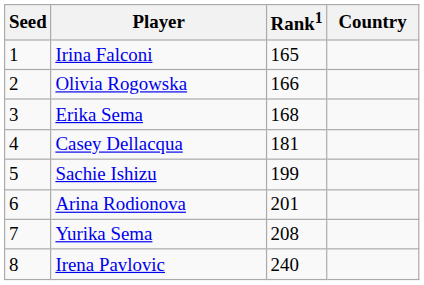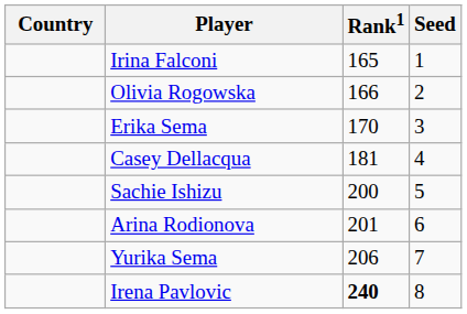columns swapped: Country <-> Seed
Erika Sema | Rank1: 168 -> 170
Sachie Ishizu | Rank1: 199 -> 200
Yurika Sema | Rank1: 208 -> 206
Irena Pavlovic | Rank1: normal -> bold
